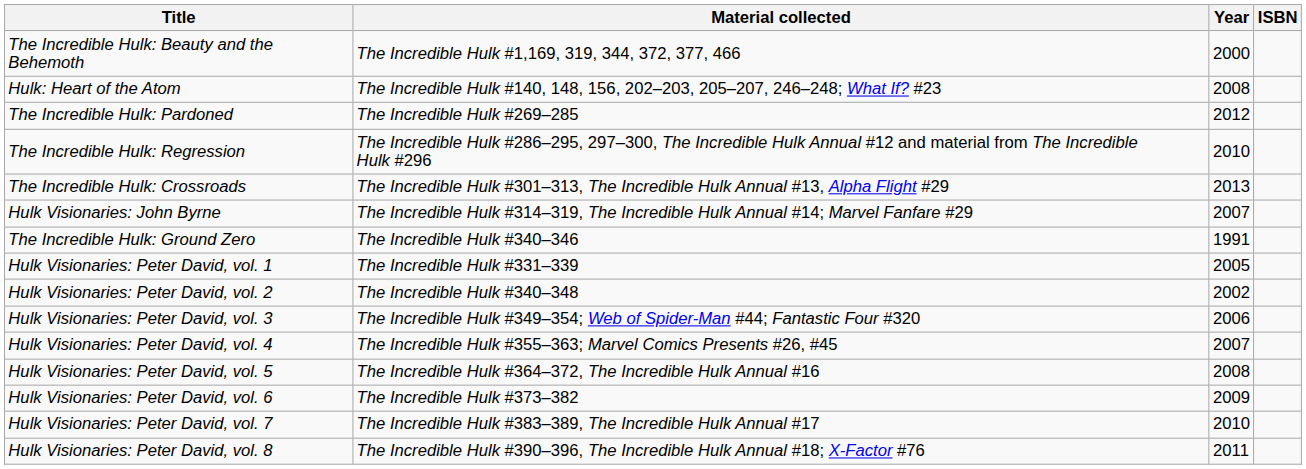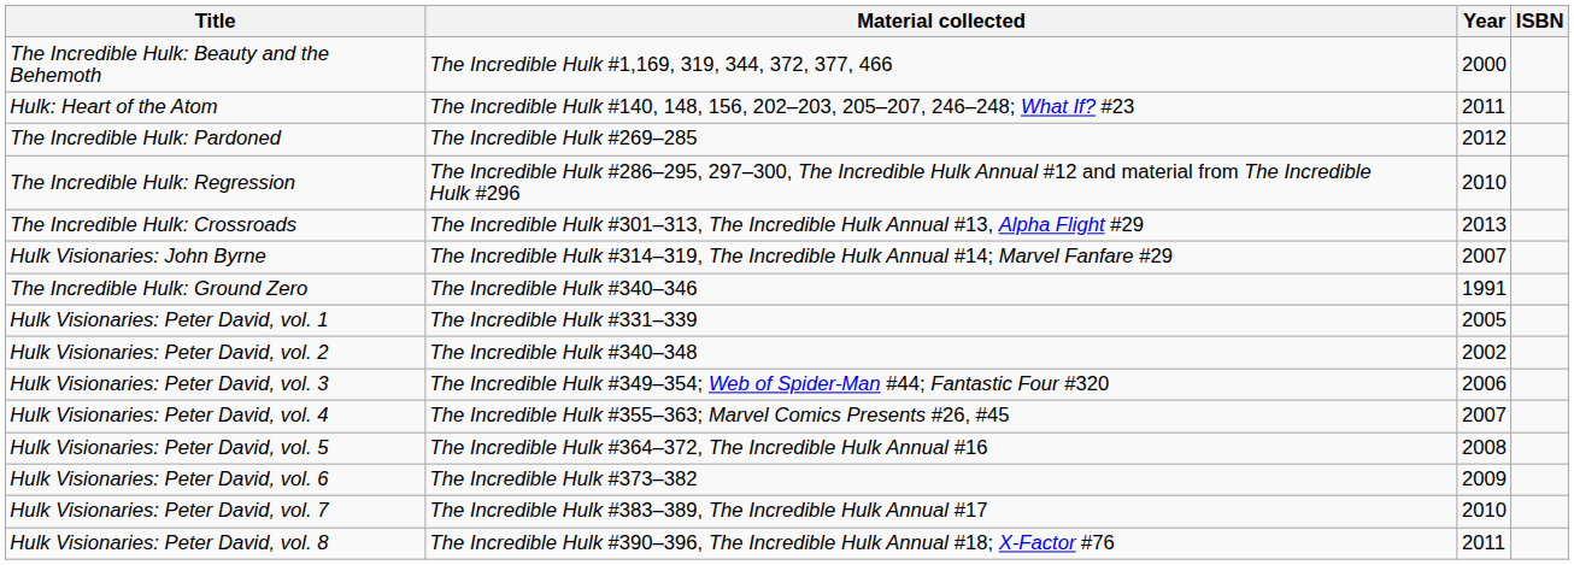Hulk: Heart of the Atom | Year: 2008 -> 2011
